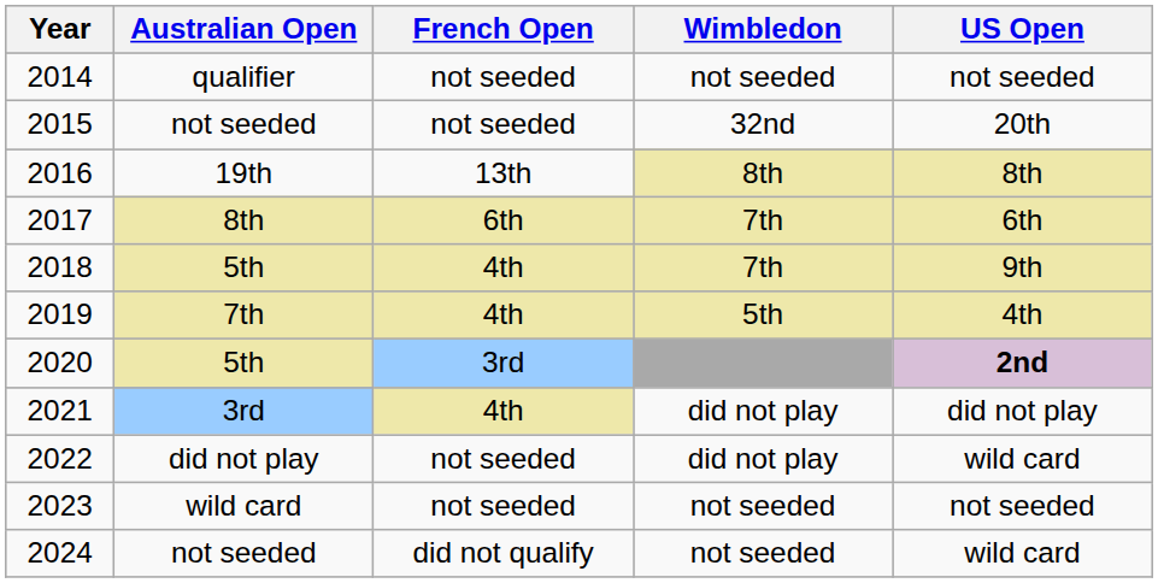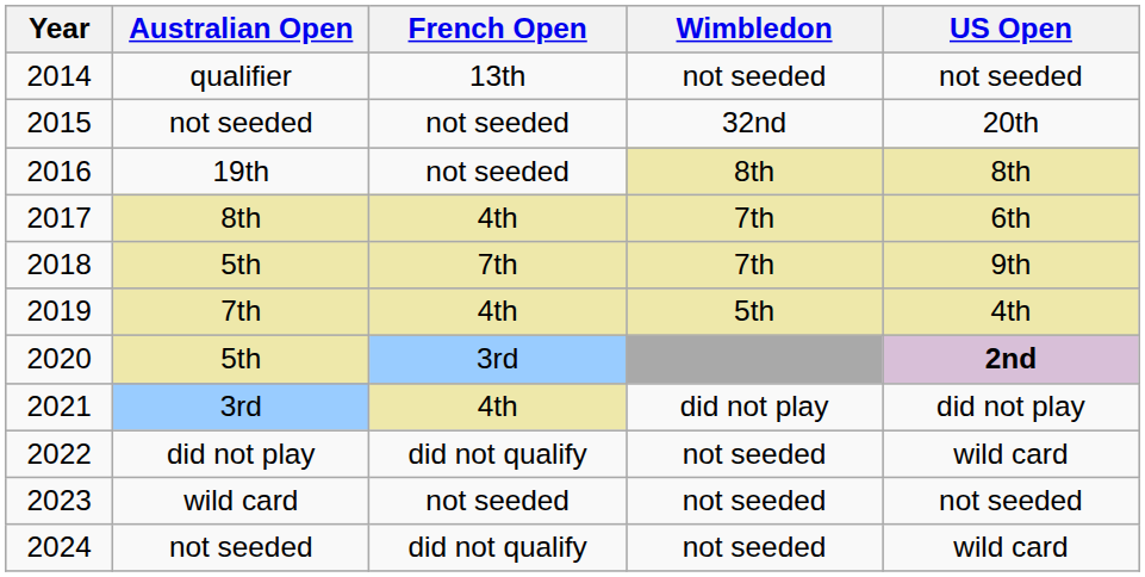2014 | French Open: not seeded -> 13th
2016 | French Open: 13th -> not seeded
2017 | French Open: 6th -> 4th
2018 | French Open: 4th -> 7th
2022 | French Open: not seeded -> did not qualify
2022 | Wimbledon: did not play -> not seeded
